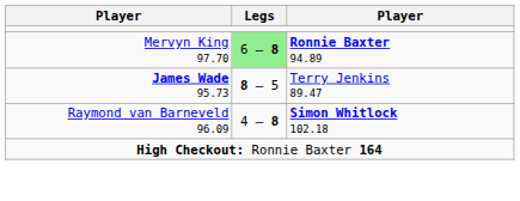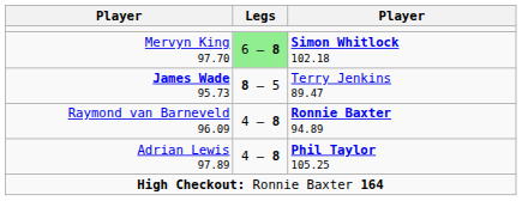Mervyn King 97.70 | column 3: Ronnie Baxter 94.89 -> Simon Whitlock 102.18
Raymond van Barneveld 96.09 | column 3: Simon Whitlock 102.18 -> Ronnie Baxter 94.89
+ row: Adrian Lewis 97.89 | 4 – 8 | Phil Taylor 105.25
